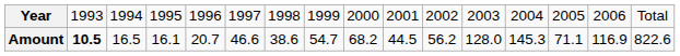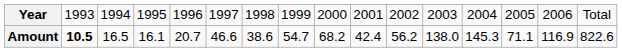Amount | column 10: 44.5 -> 42.4
Amount | column 12: 128.0 -> 138.0
